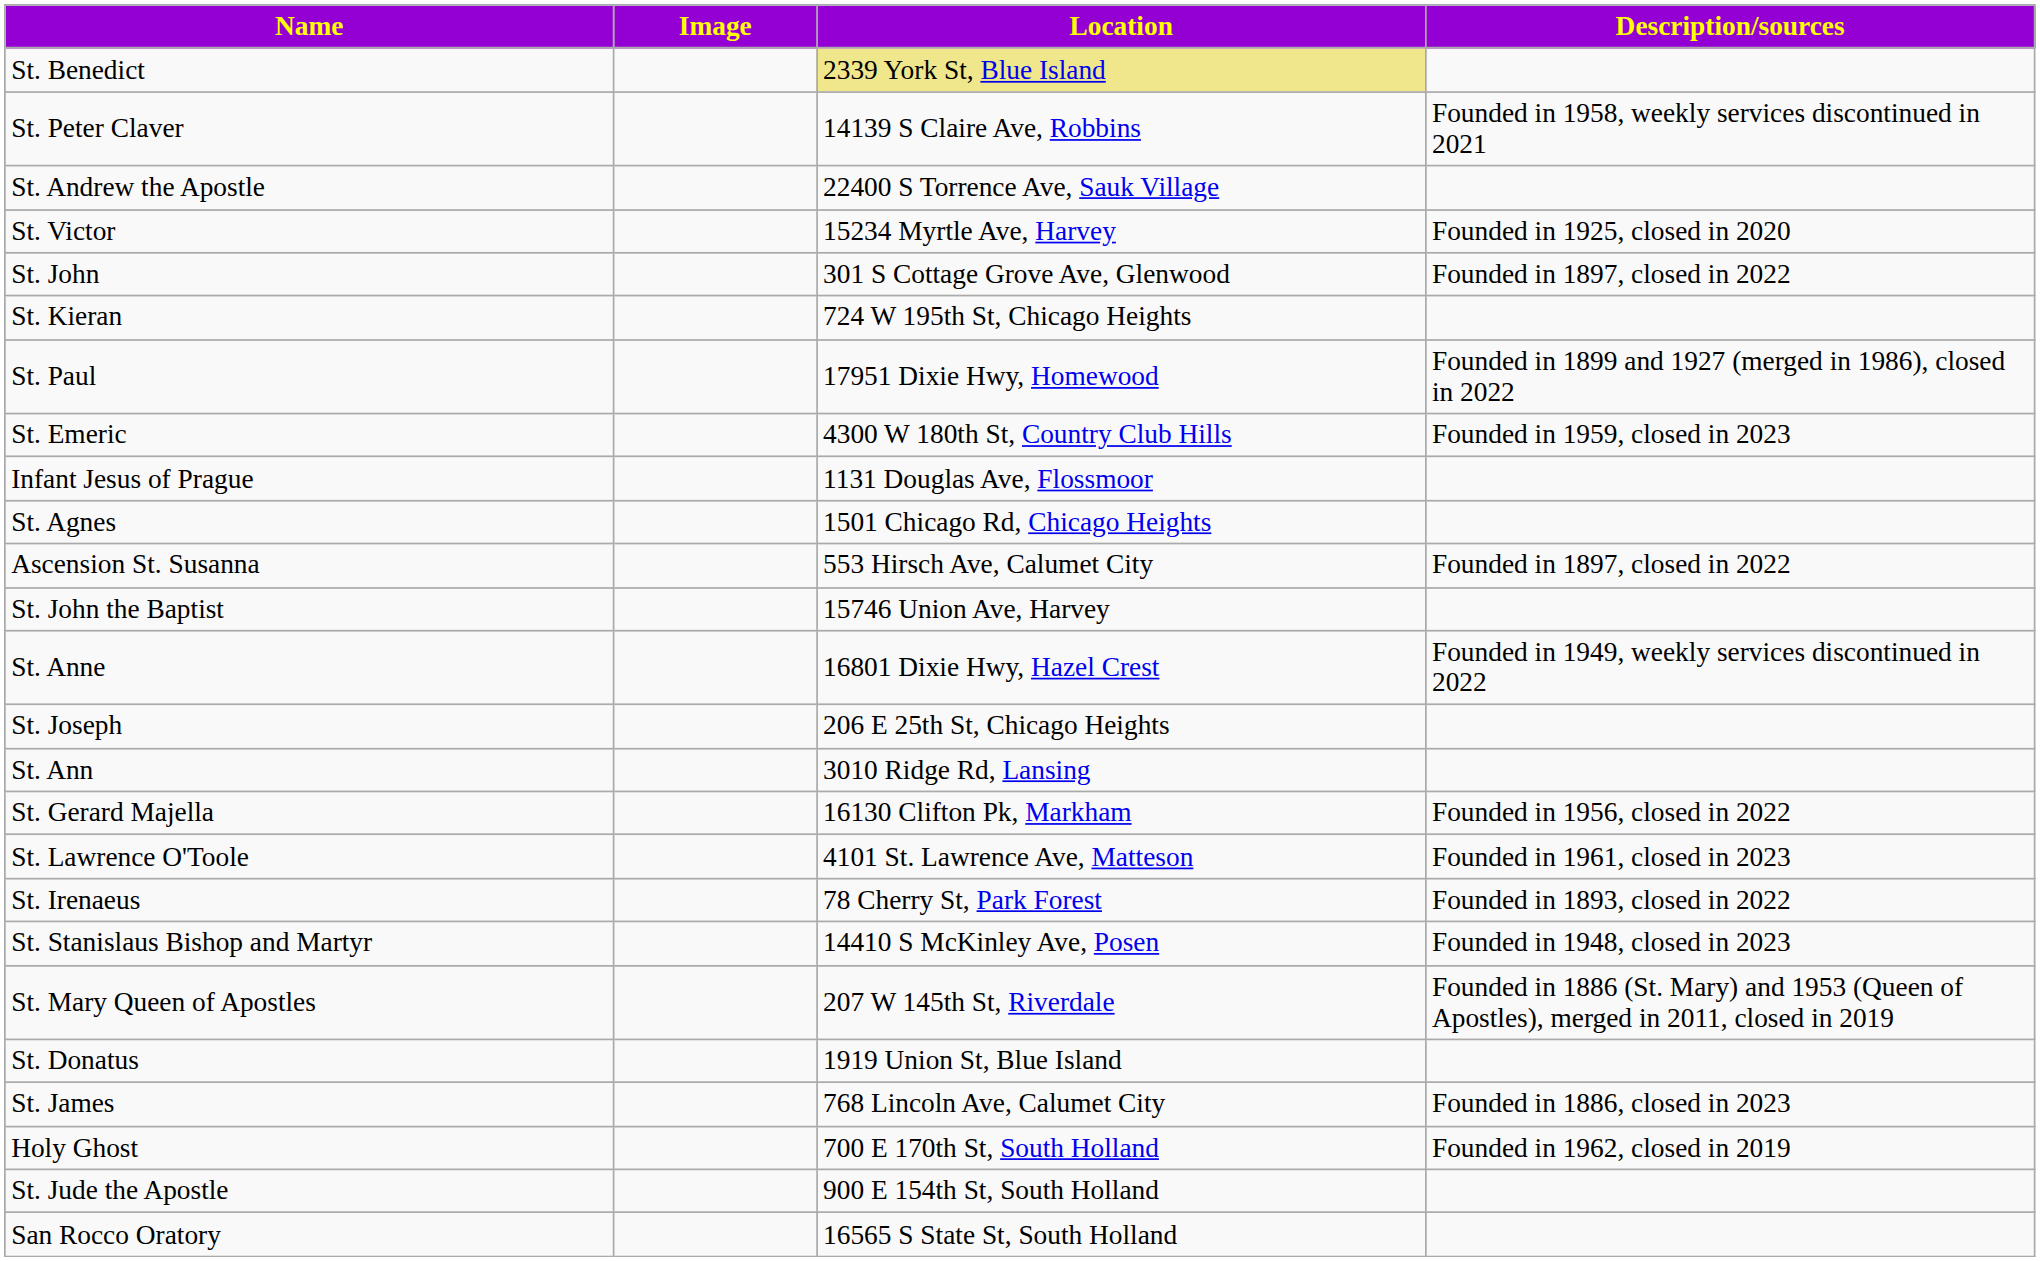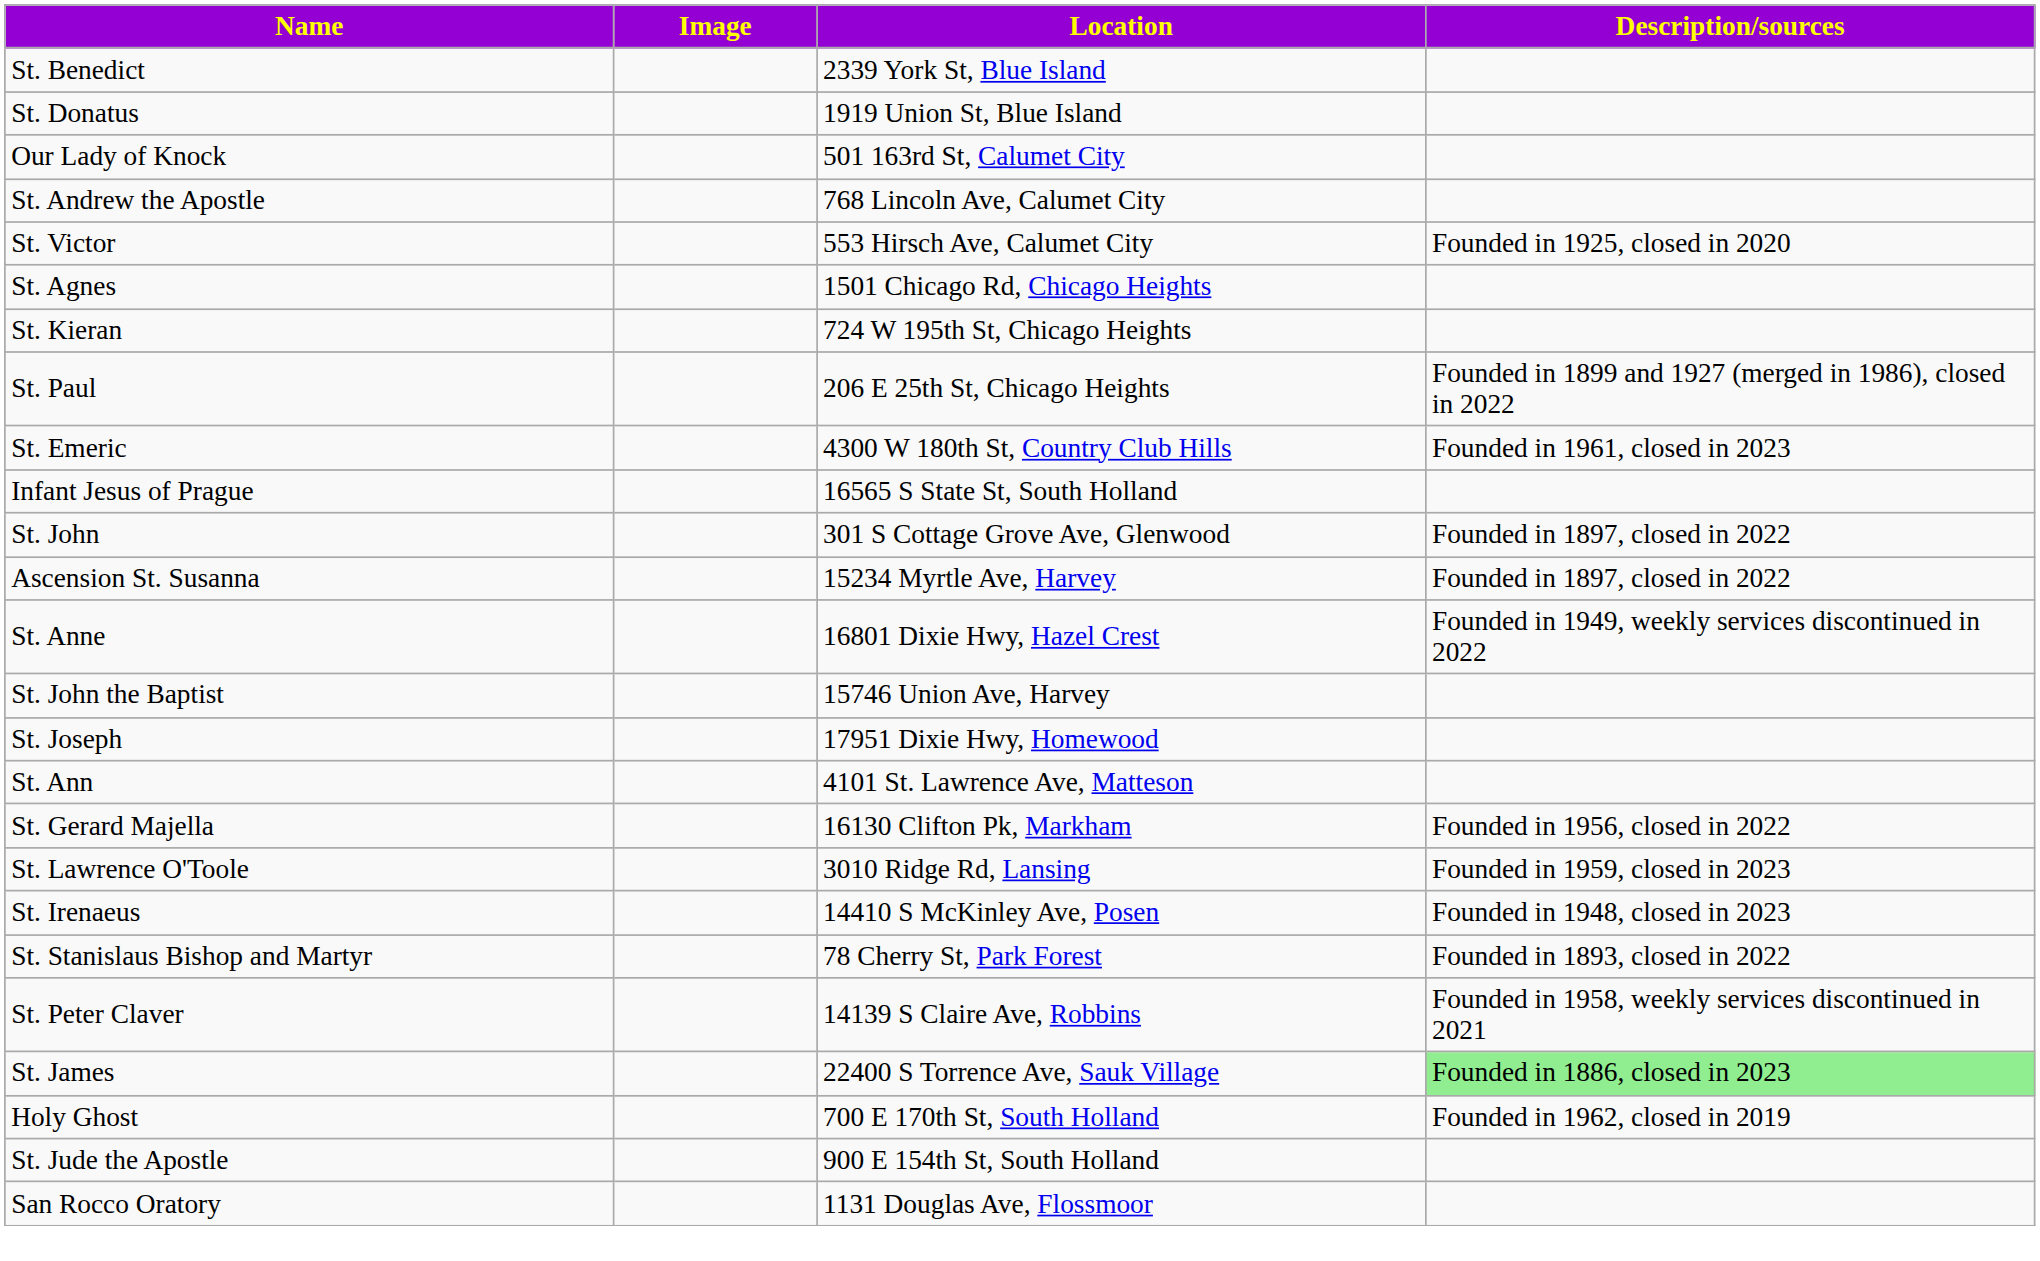St. Benedict | Location: khaki background -> no background
rows swapped: St. Donatus <-> St. Peter Claver
+ row: Our Lady of Knock | 501 163rd St, Calumet City
St. Andrew the Apostle | Location: 22400 S Torrence Ave, Sauk Village -> 768 Lincoln Ave, Calumet City
St. Victor | Location: 15234 Myrtle Ave, Harvey -> 553 Hirsch Ave, Calumet City
rows swapped: St. Agnes <-> St. John
St. Paul | Location: 17951 Dixie Hwy, Homewood -> 206 E 25th St, Chicago Heights
St. Emeric | Description/sources: Founded in 1959, closed in 2023 -> Founded in 1961, closed in 2023
Infant Jesus of Prague | Location: 1131 Douglas Ave, Flossmoor -> 16565 S State St, South Holland
Ascension St. Susanna | Location: 553 Hirsch Ave, Calumet City -> 15234 Myrtle Ave, Harvey
rows swapped: St. John the Baptist <-> St. Anne
St. Joseph | Location: 206 E 25th St, Chicago Heights -> 17951 Dixie Hwy, Homewood
St. Ann | Location: 3010 Ridge Rd, Lansing -> 4101 St. Lawrence Ave, Matteson
St. Lawrence O'Toole | Location: 4101 St. Lawrence Ave, Matteson -> 3010 Ridge Rd, Lansing
St. Lawrence O'Toole | Description/sources: Founded in 1961, closed in 2023 -> Founded in 1959, closed in 2023
St. Irenaeus | Location: 78 Cherry St, Park Forest -> 14410 S McKinley Ave, Posen
St. Irenaeus | Description/sources: Founded in 1893, closed in 2022 -> Founded in 1948, closed in 2023
St. Stanislaus Bishop and Martyr | Location: 14410 S McKinley Ave, Posen -> 78 Cherry St, Park Forest
St. Stanislaus Bishop and Martyr | Description/sources: Founded in 1948, closed in 2023 -> Founded in 1893, closed in 2022
- row: St. Mary Queen of Apostles | 207 W 145th St, Riverdale | Founded in 1886 (St. Mary) and 1953 (Queen of Apostles), merged in 2011, closed in 2019
St. James | Location: 768 Lincoln Ave, Calumet City -> 22400 S Torrence Ave, Sauk Village
St. James | Description/sources: no background -> lightgreen background
San Rocco Oratory | Location: 16565 S State St, South Holland -> 1131 Douglas Ave, Flossmoor
